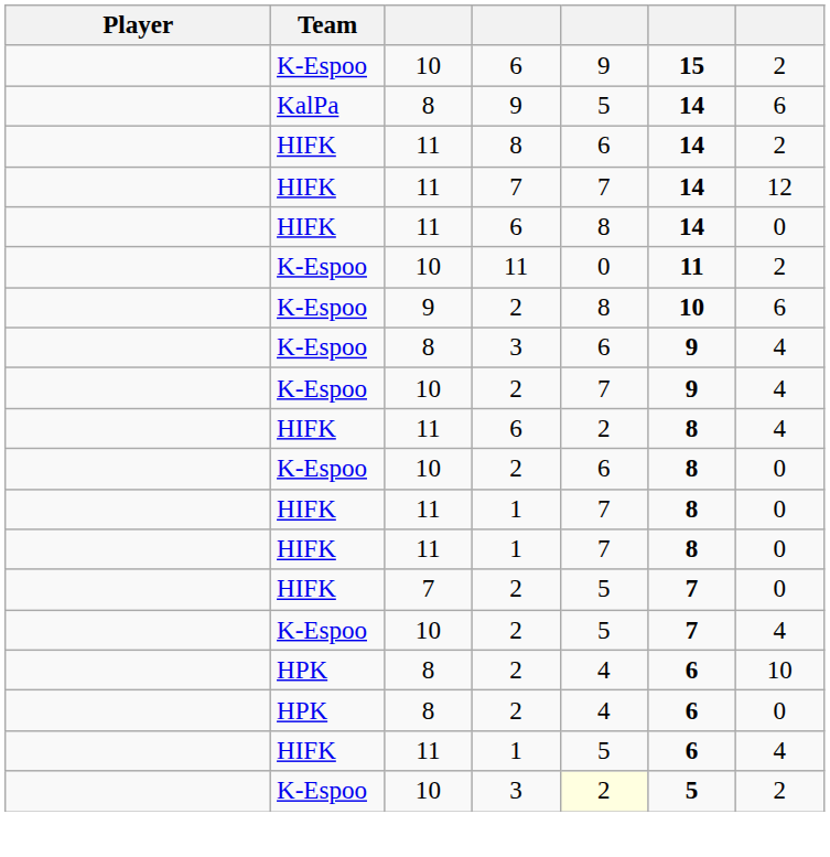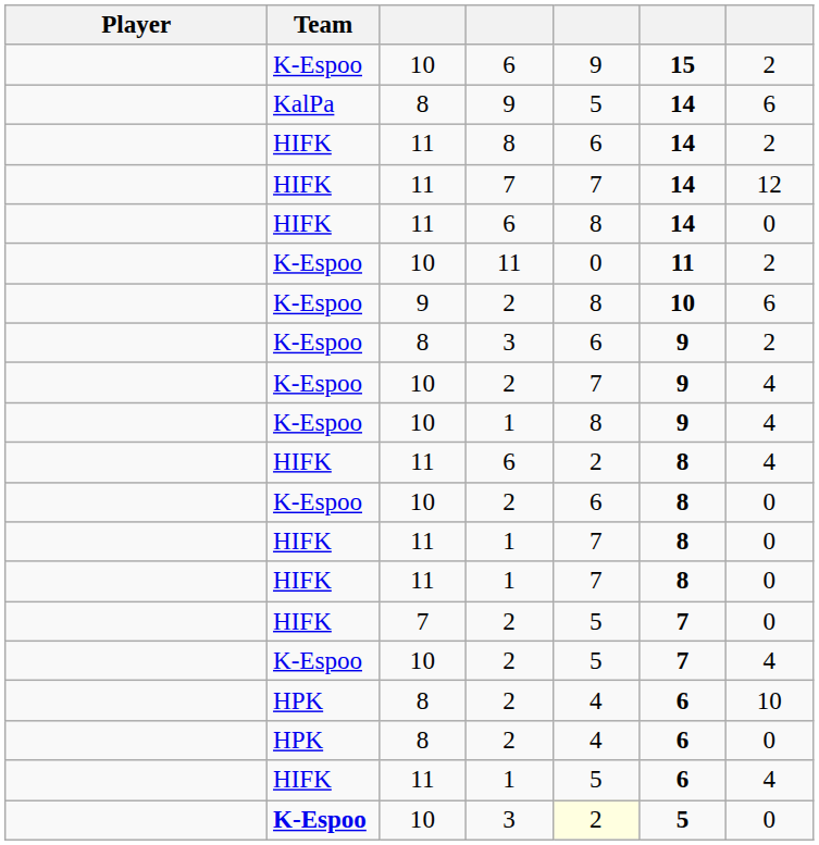8 / 3 | column 7: 4 -> 2
+ row: K-Espoo | 10 | 1 | 8 | 9 | 4
10 / 3 | Team: normal -> bold
10 / 3 | column 7: 2 -> 0
